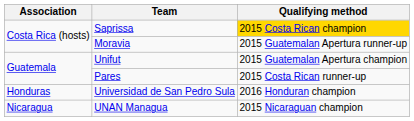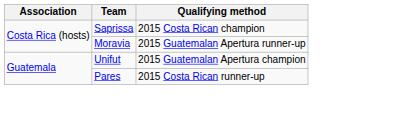Saprissa | Qualifying method: gold background -> no background
- row: Honduras | Universidad de San Pedro Sula | 2016 Honduran champion
- row: Nicaragua | UNAN Managua | 2015 Nicaraguan champion
